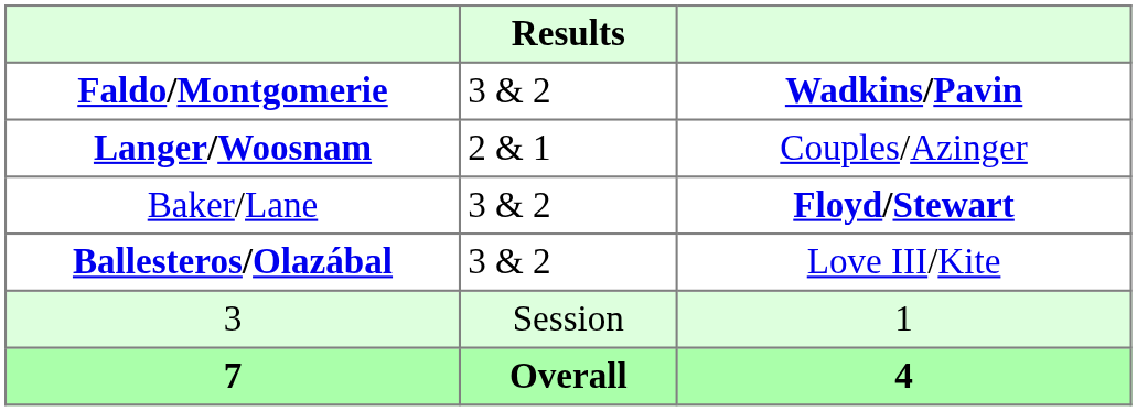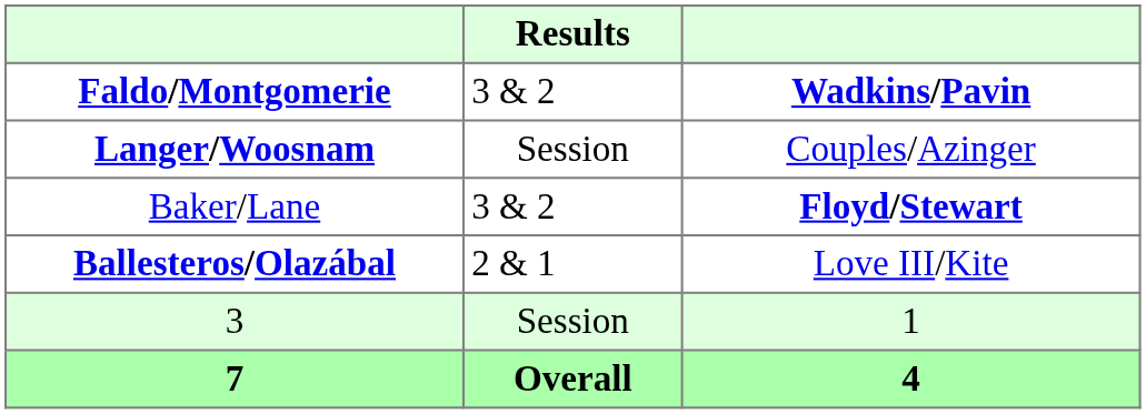Langer/Woosnam | Results: 2 & 1 -> Session
Ballesteros/Olazábal | Results: 3 & 2 -> 2 & 1
